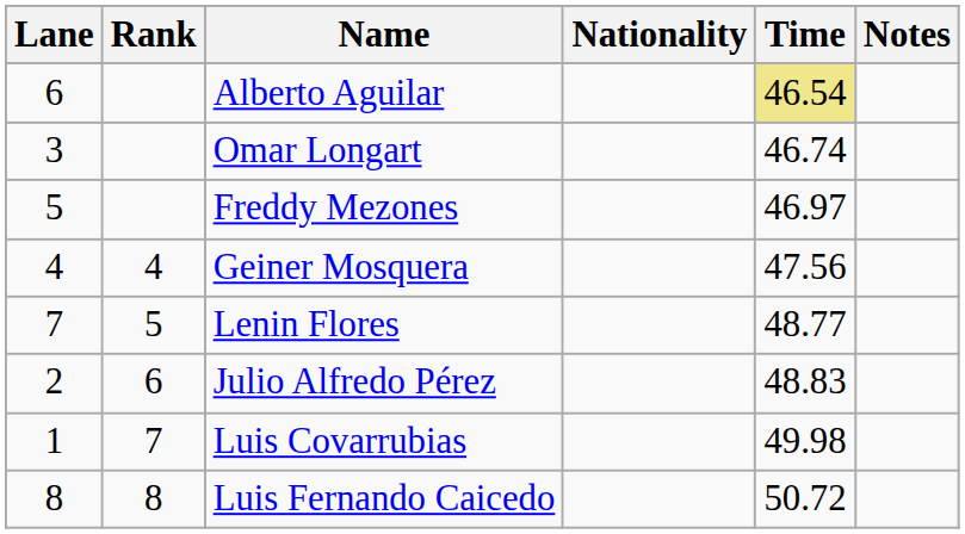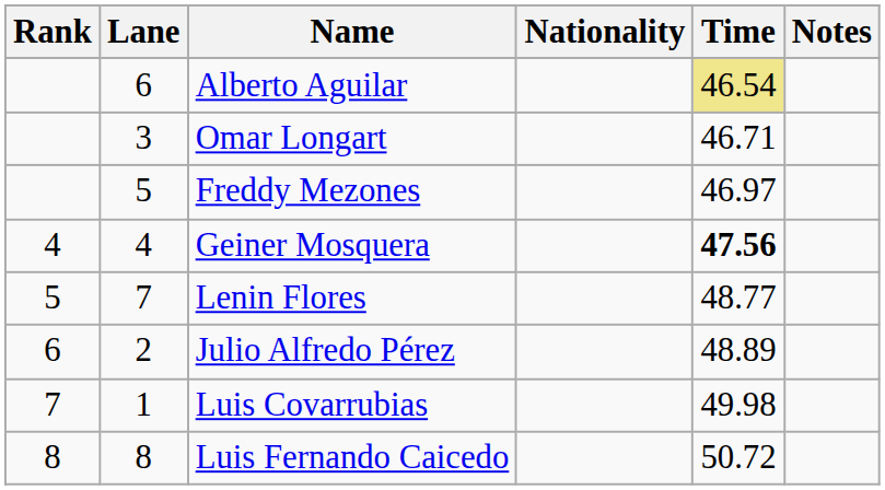columns swapped: Rank <-> Lane
Omar Longart | Time: 46.74 -> 46.71
Geiner Mosquera | Time: normal -> bold
Julio Alfredo Pérez | Time: 48.83 -> 48.89
